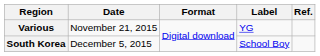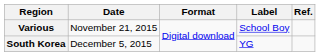Various | Label: YG -> School Boy
South Korea | Label: School Boy -> YG
